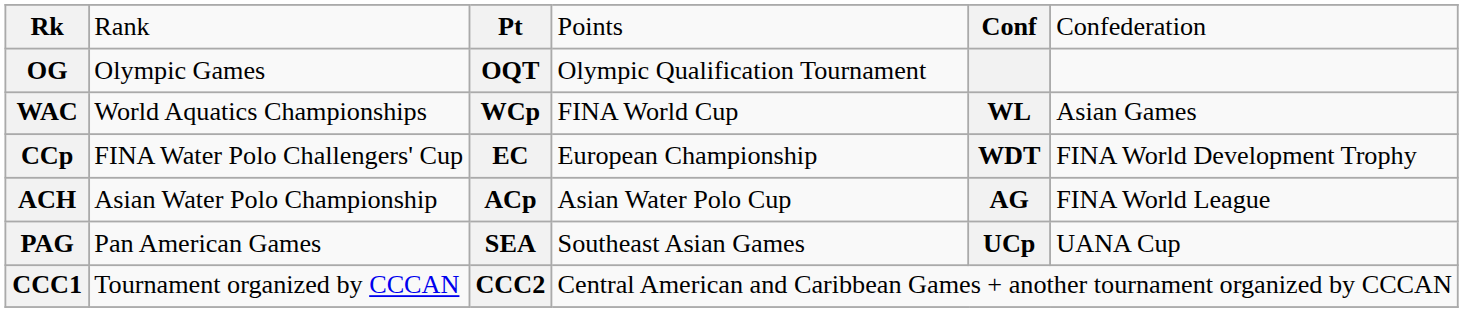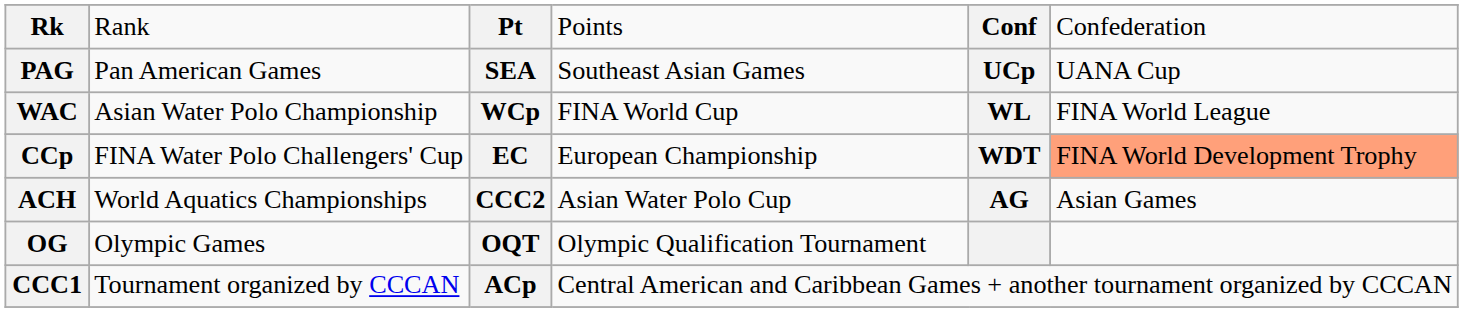rows swapped: OG <-> PAG
WAC | column 2: World Aquatics Championships -> Asian Water Polo Championship
WAC | column 6: Asian Games -> FINA World League
CCp | column 6: no background -> lightsalmon background
ACH | column 2: Asian Water Polo Championship -> World Aquatics Championships
ACH | column 3: ACp -> CCC2
ACH | column 6: FINA World League -> Asian Games
CCC1 | column 3: CCC2 -> ACp
